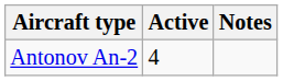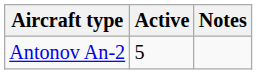Antonov An-2 | Active: 4 -> 5
